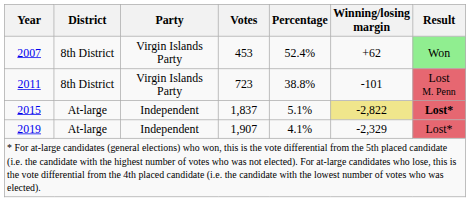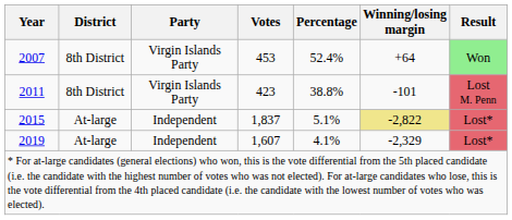2007 | Winning/losing margin: +62 -> +64
2011 | Votes: 723 -> 423
2015 | Result: bold -> normal
2019 | Votes: 1,907 -> 1,607
